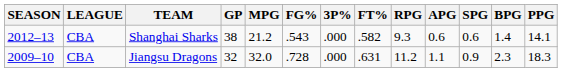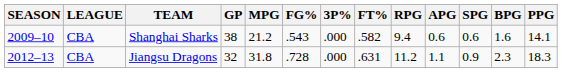Shanghai Sharks | SEASON: 2012–13 -> 2009–10
Shanghai Sharks | RPG: 9.3 -> 9.4
Shanghai Sharks | BPG: 1.4 -> 1.6
Jiangsu Dragons | SEASON: 2009–10 -> 2012–13
Jiangsu Dragons | MPG: 32.0 -> 31.8
